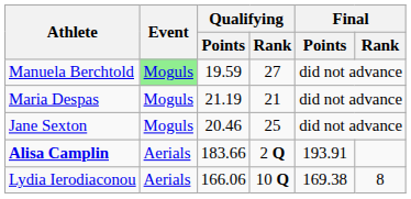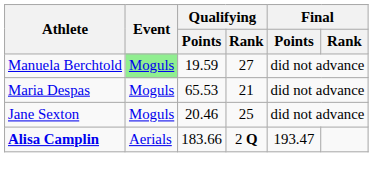Maria Despas | Qualifying / Points: 21.19 -> 65.53
Alisa Camplin | Final / Points: 193.91 -> 193.47
- row: Lydia Ierodiaconou | Aerials | 166.06 | 10 Q | 169.38 | 8
